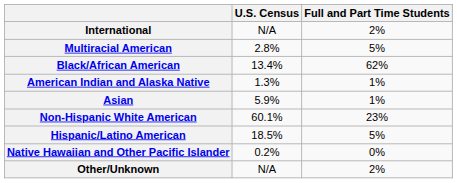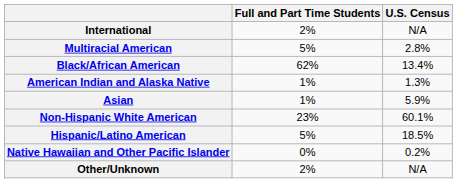columns swapped: Full and Part Time Students <-> U.S. Census
